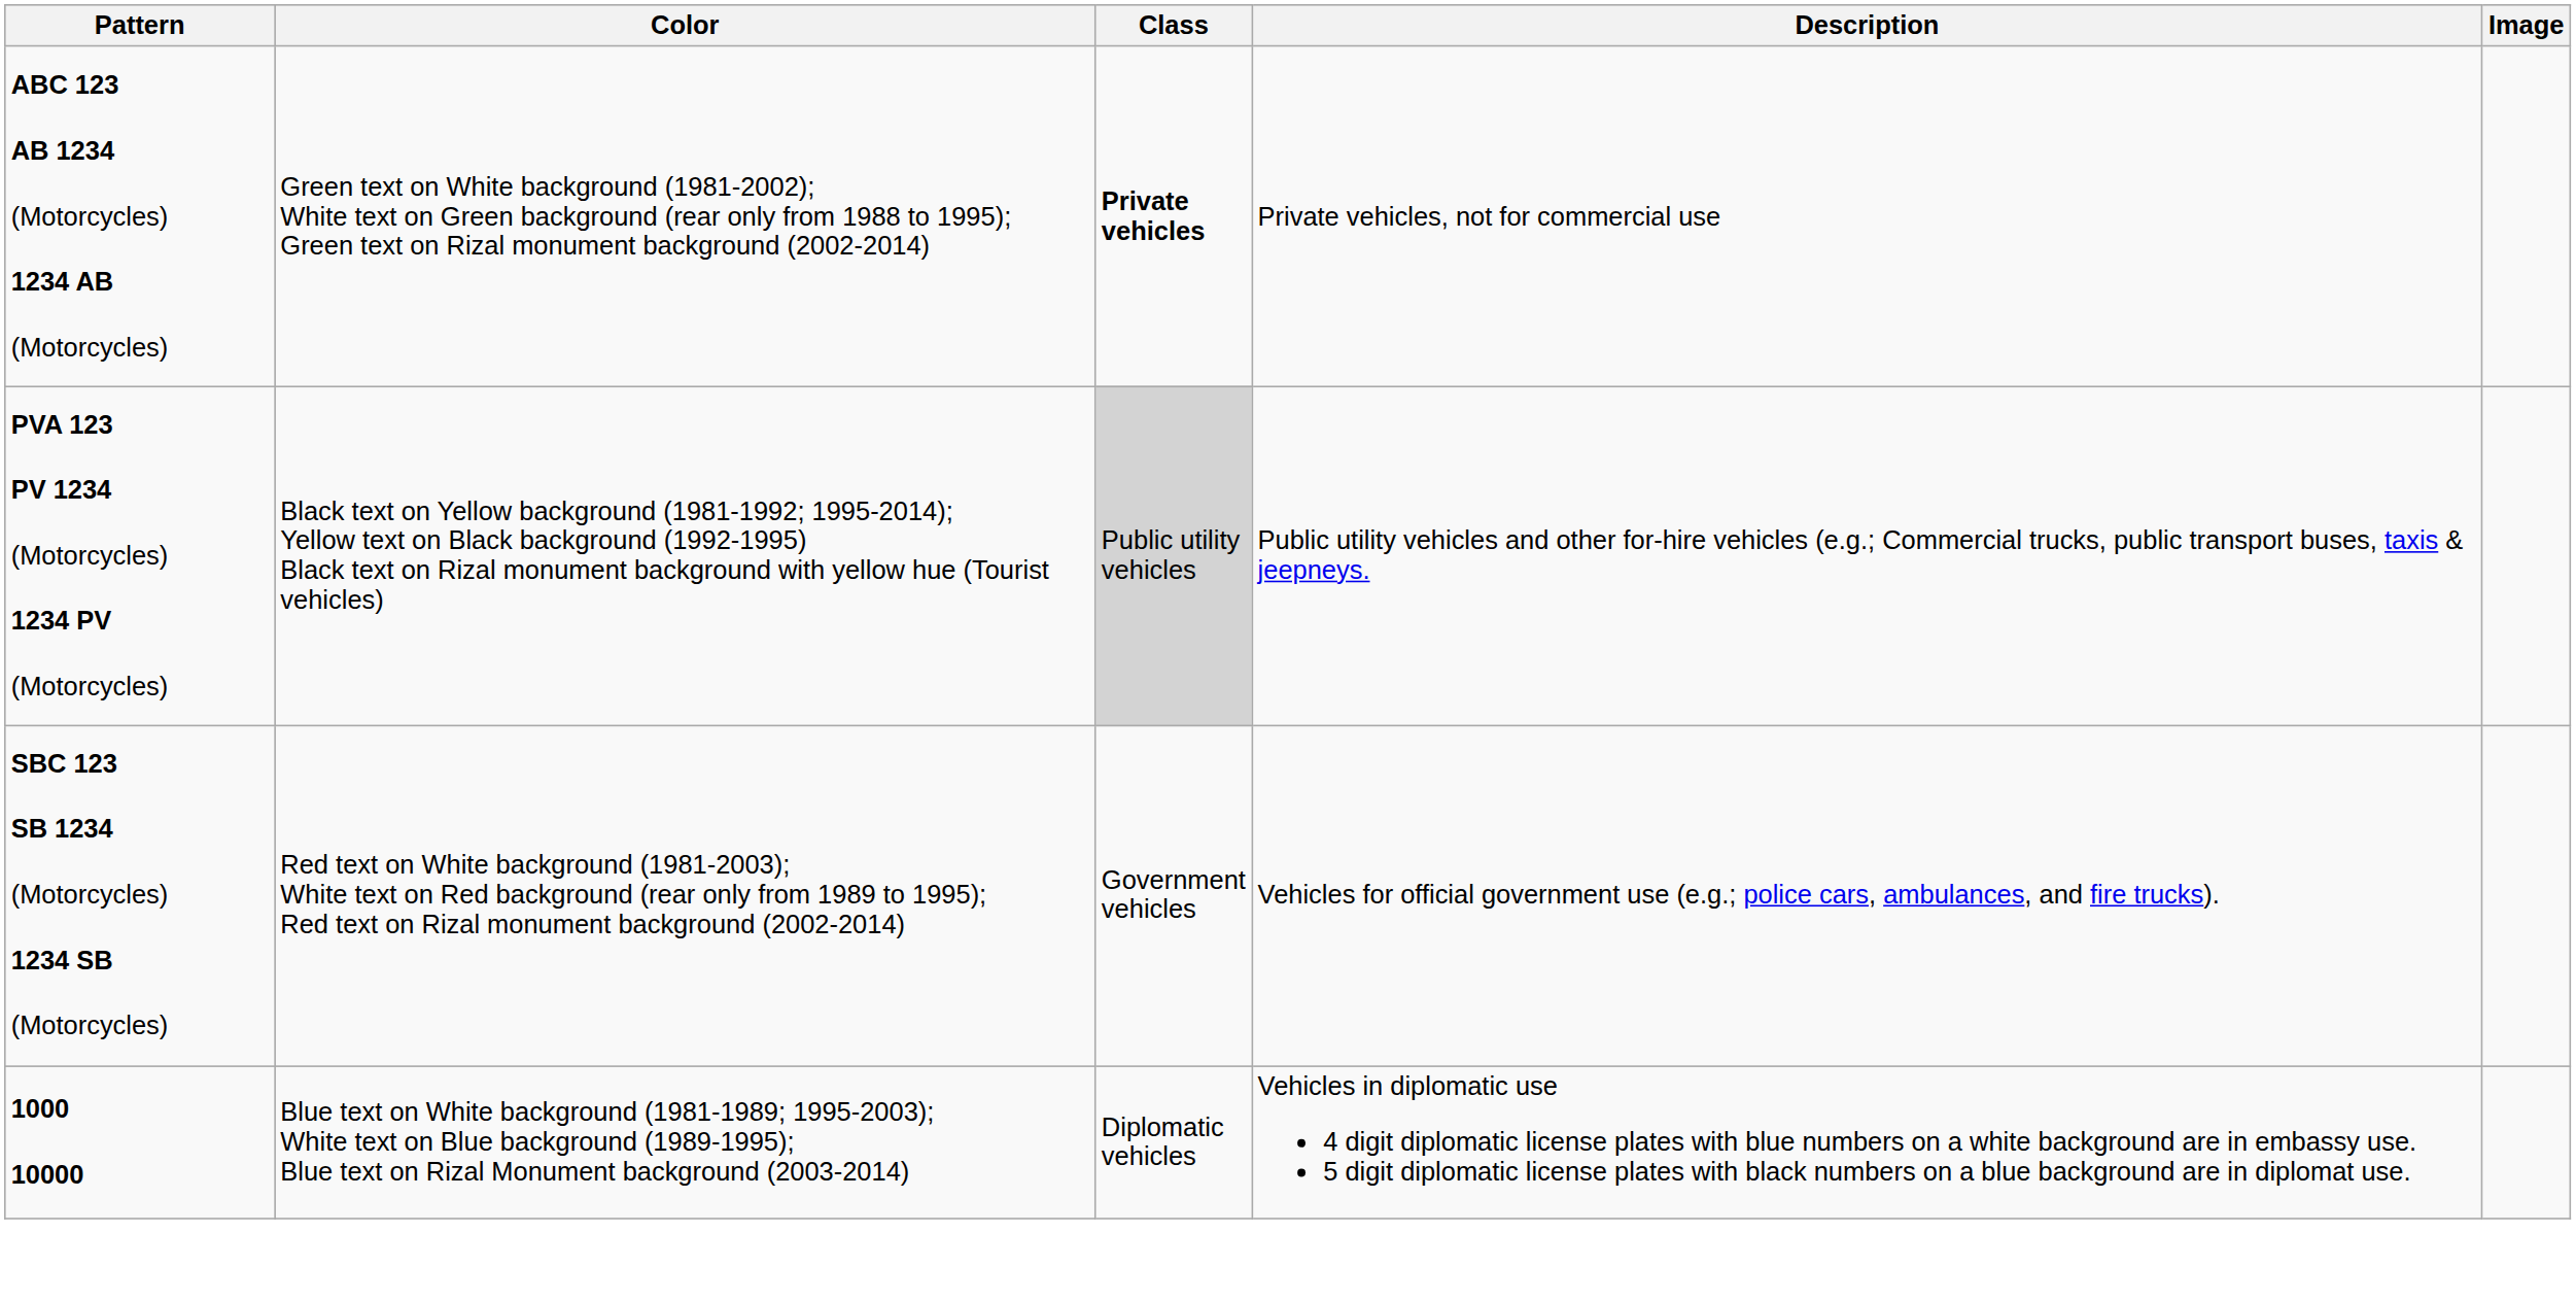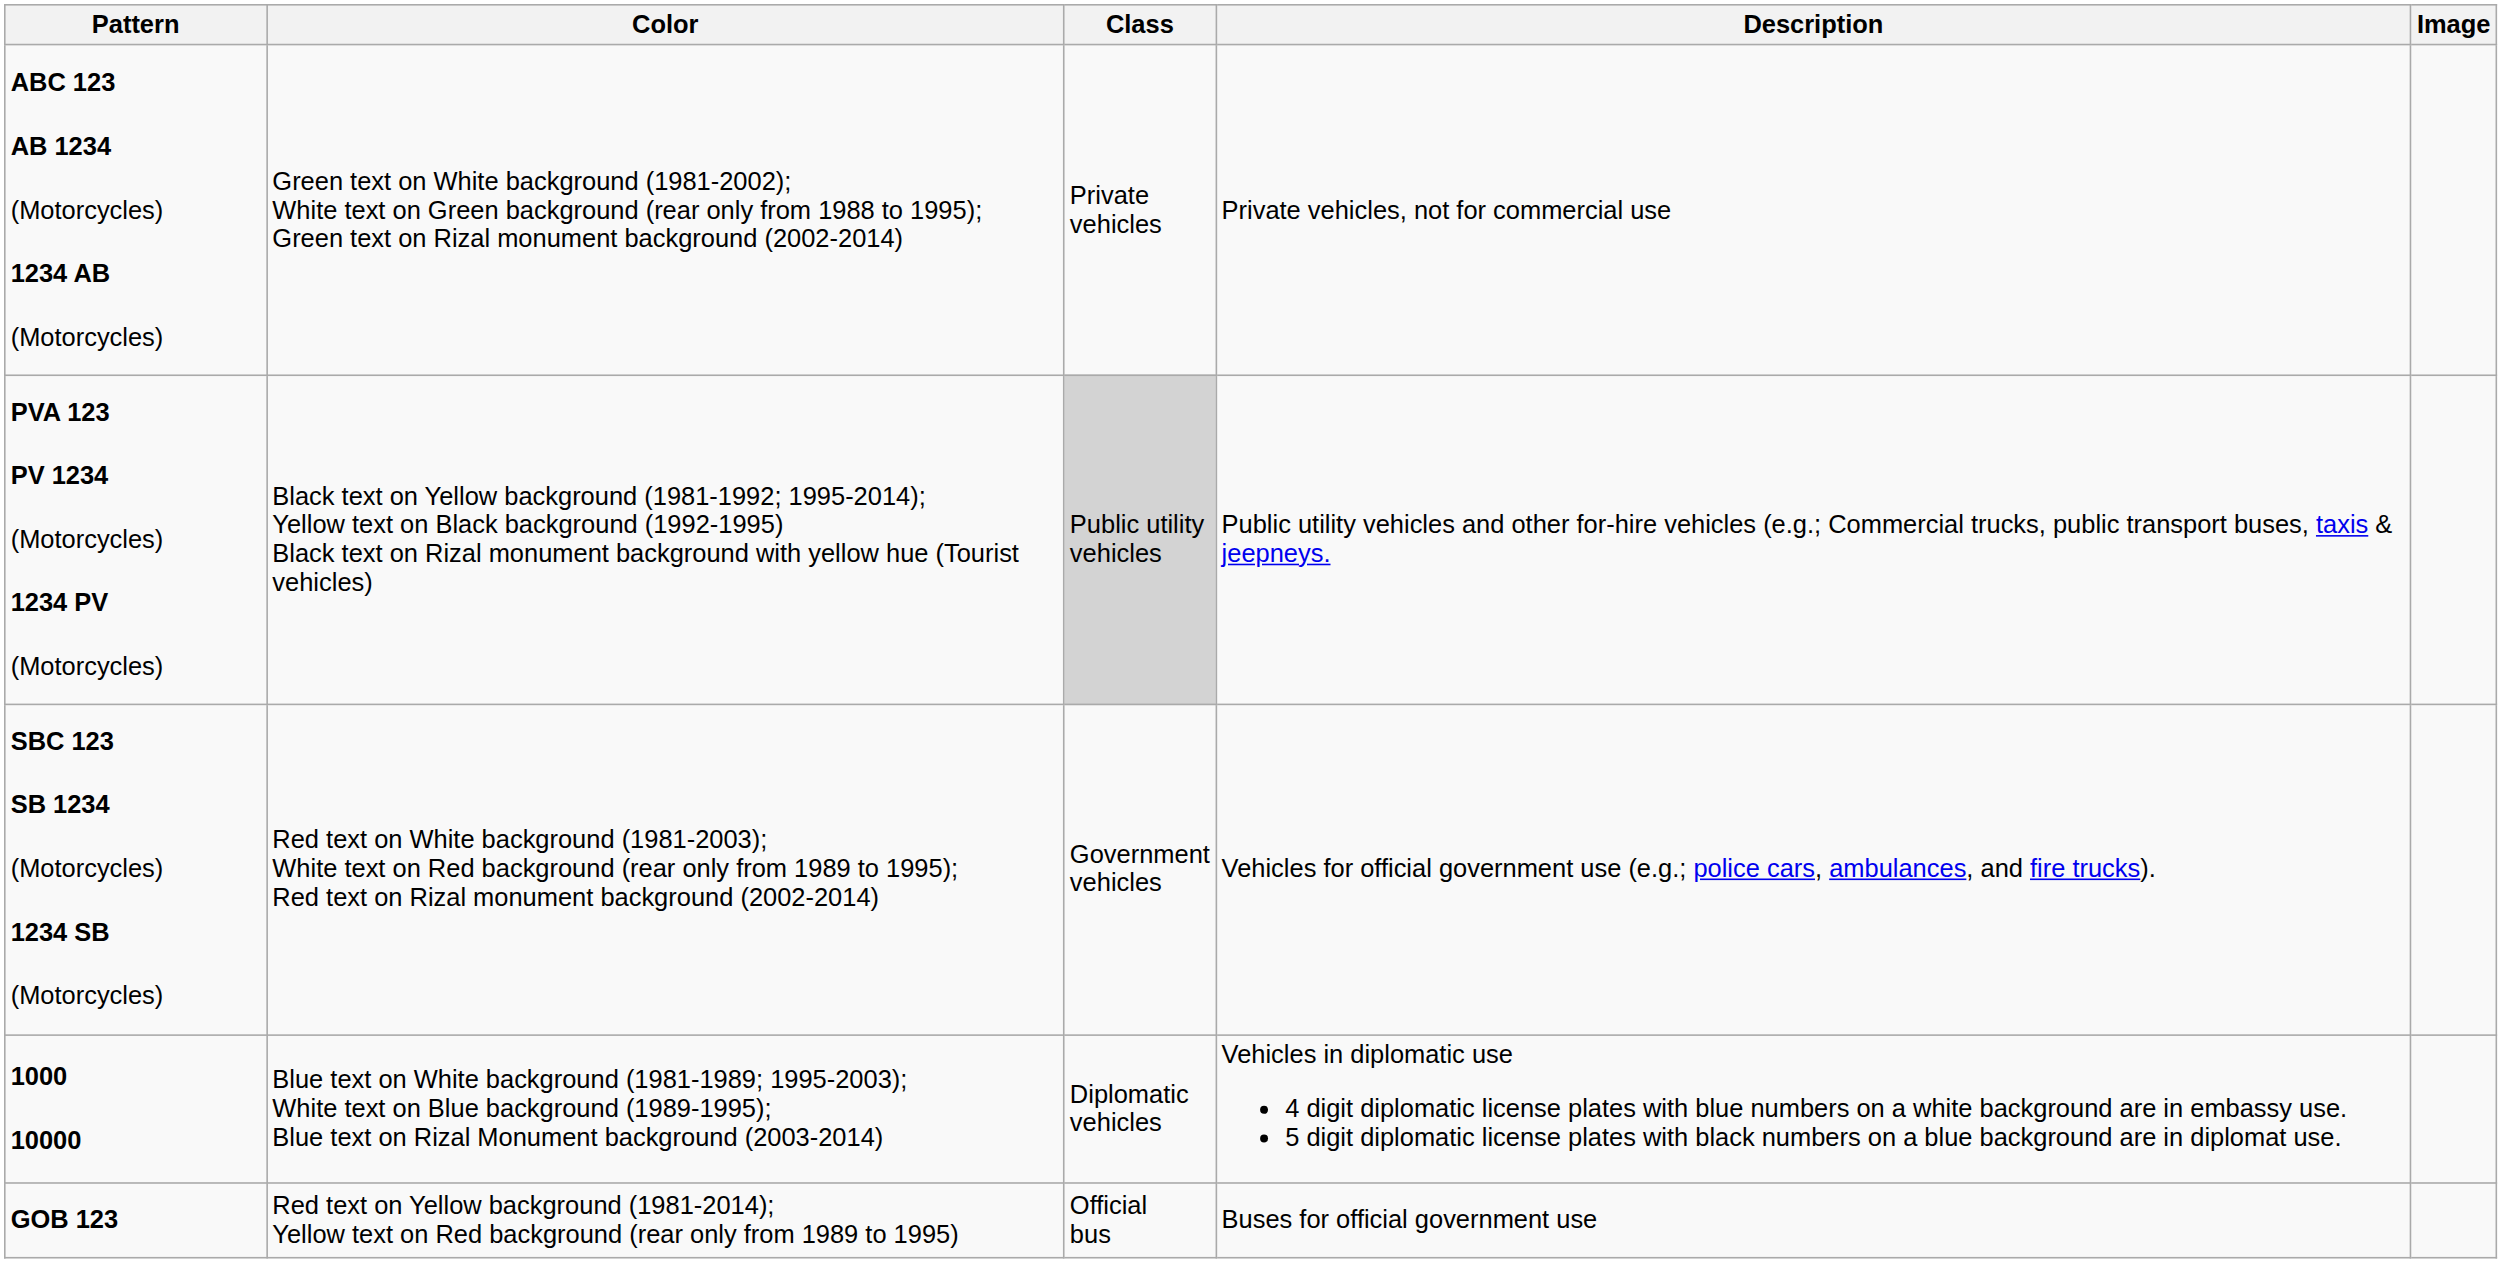ABC 123 AB 1234 (Motorcycles) 1234 AB (Motorcycles) | Class: bold -> normal
+ row: GOB 123 | Red text on Yellow background (1981-2014); Yellow text on Red background (rear only from 1989 to 1995) | Official bus | Buses for official government use
